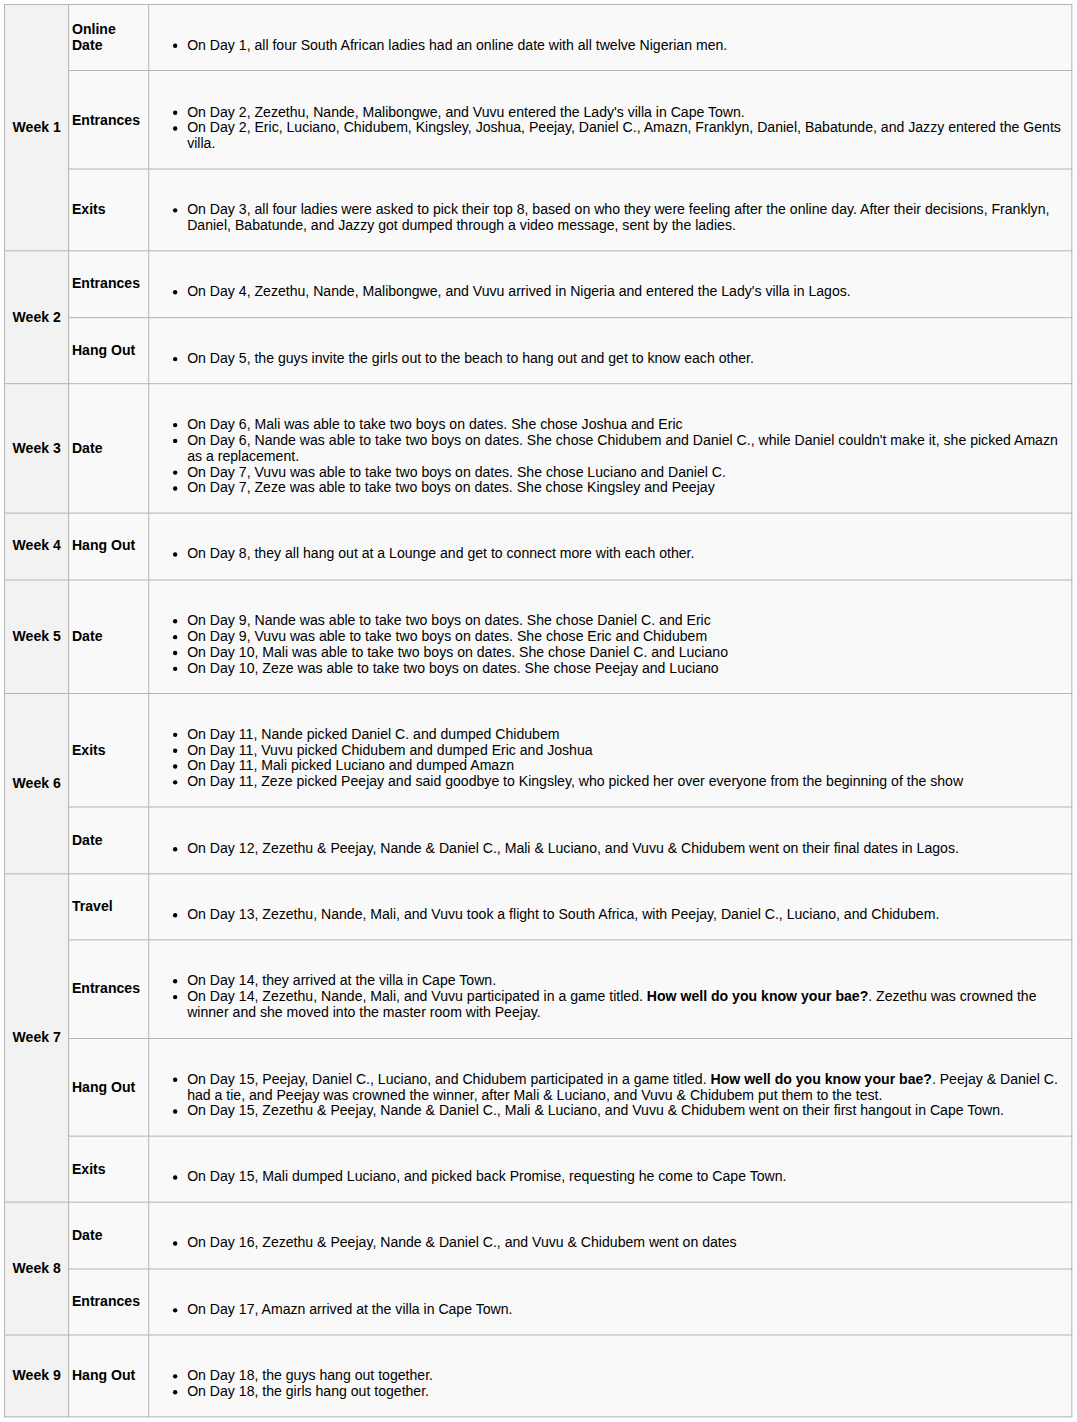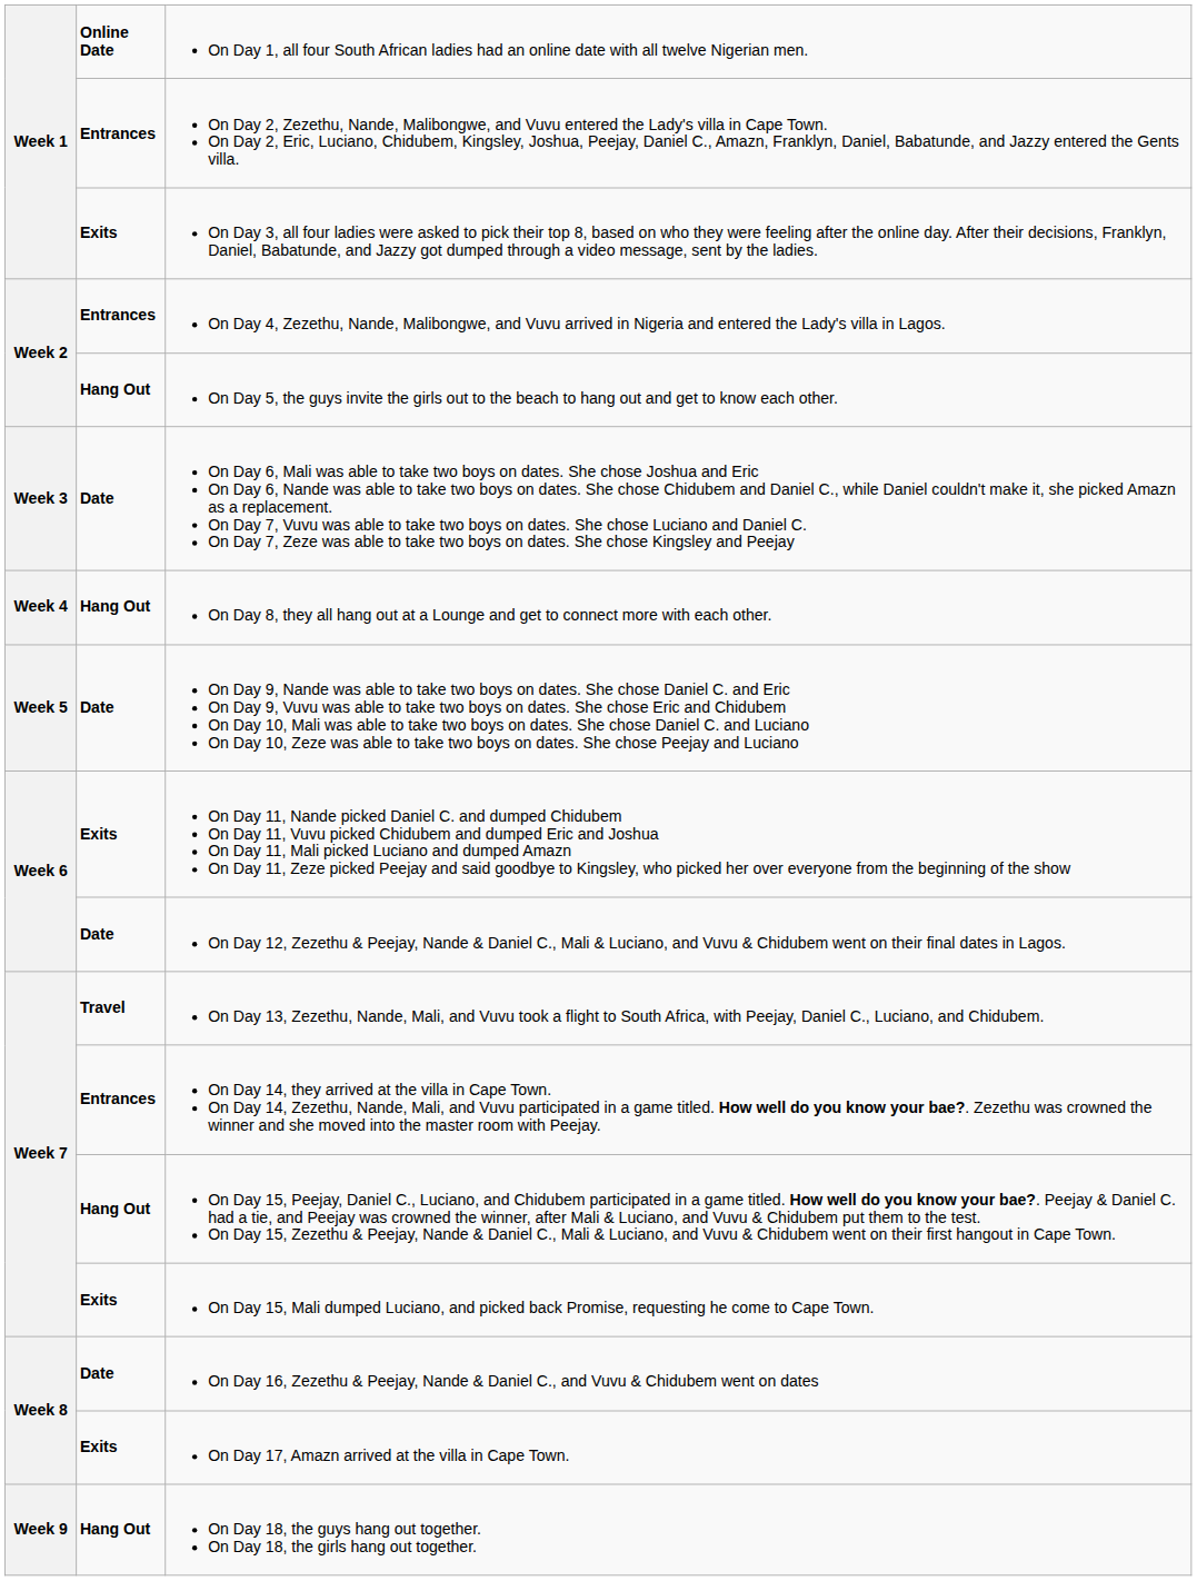On Day 17, Amazn arrived at the villa in Cape Town. | column 2: Entrances -> Exits
